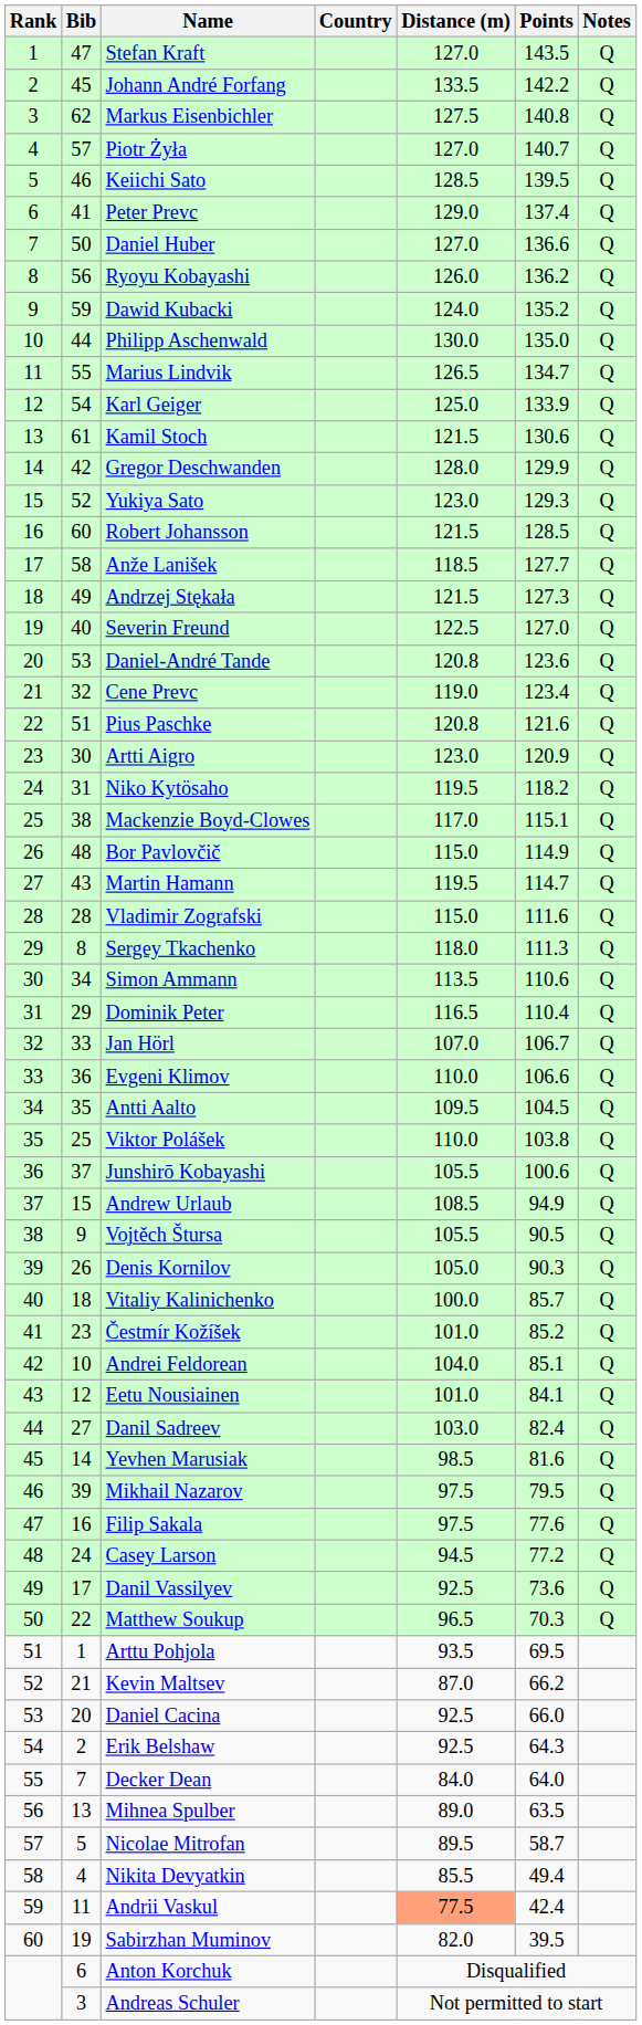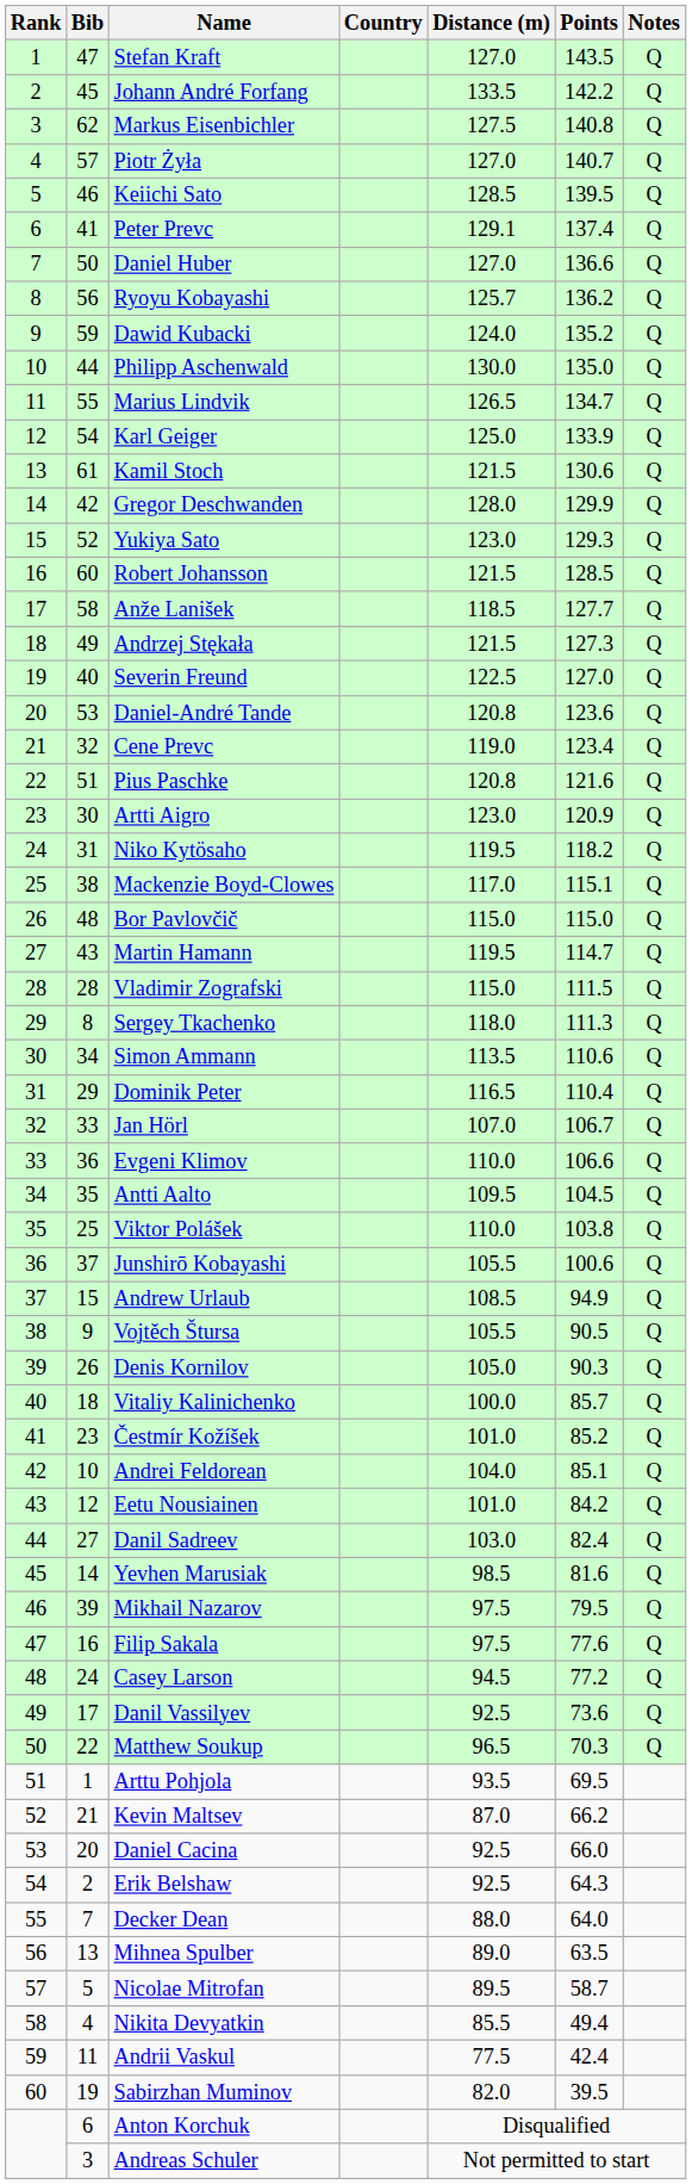Peter Prevc | Distance (m): 129.0 -> 129.1
Ryoyu Kobayashi | Distance (m): 126.0 -> 125.7
Bor Pavlovčič | Points: 114.9 -> 115.0
Vladimir Zografski | Points: 111.6 -> 111.5
Eetu Nousiainen | Points: 84.1 -> 84.2
Decker Dean | Distance (m): 84.0 -> 88.0
Andrii Vaskul | Distance (m): lightsalmon background -> no background
